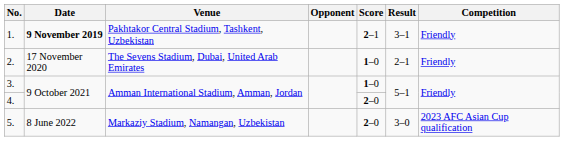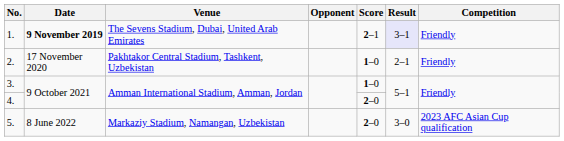1. | Venue: Pakhtakor Central Stadium, Tashkent, Uzbekistan -> The Sevens Stadium, Dubai, United Arab Emirates
1. | Result: no background -> lavender background
2. | Venue: The Sevens Stadium, Dubai, United Arab Emirates -> Pakhtakor Central Stadium, Tashkent, Uzbekistan
